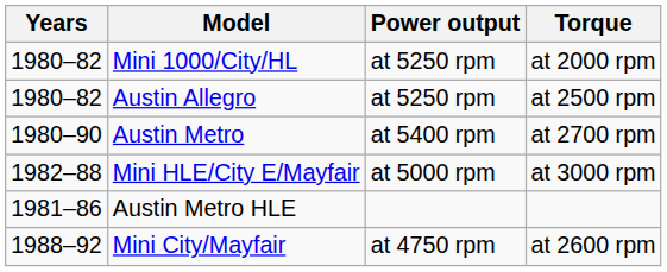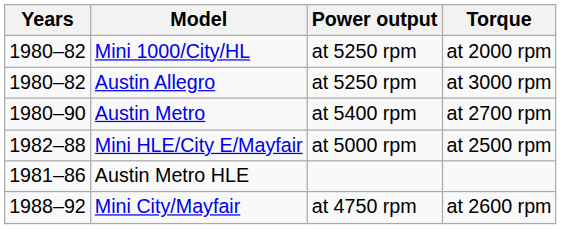Austin Allegro | Torque: at 2500 rpm -> at 3000 rpm
Mini HLE/City E/Mayfair | Torque: at 3000 rpm -> at 2500 rpm
